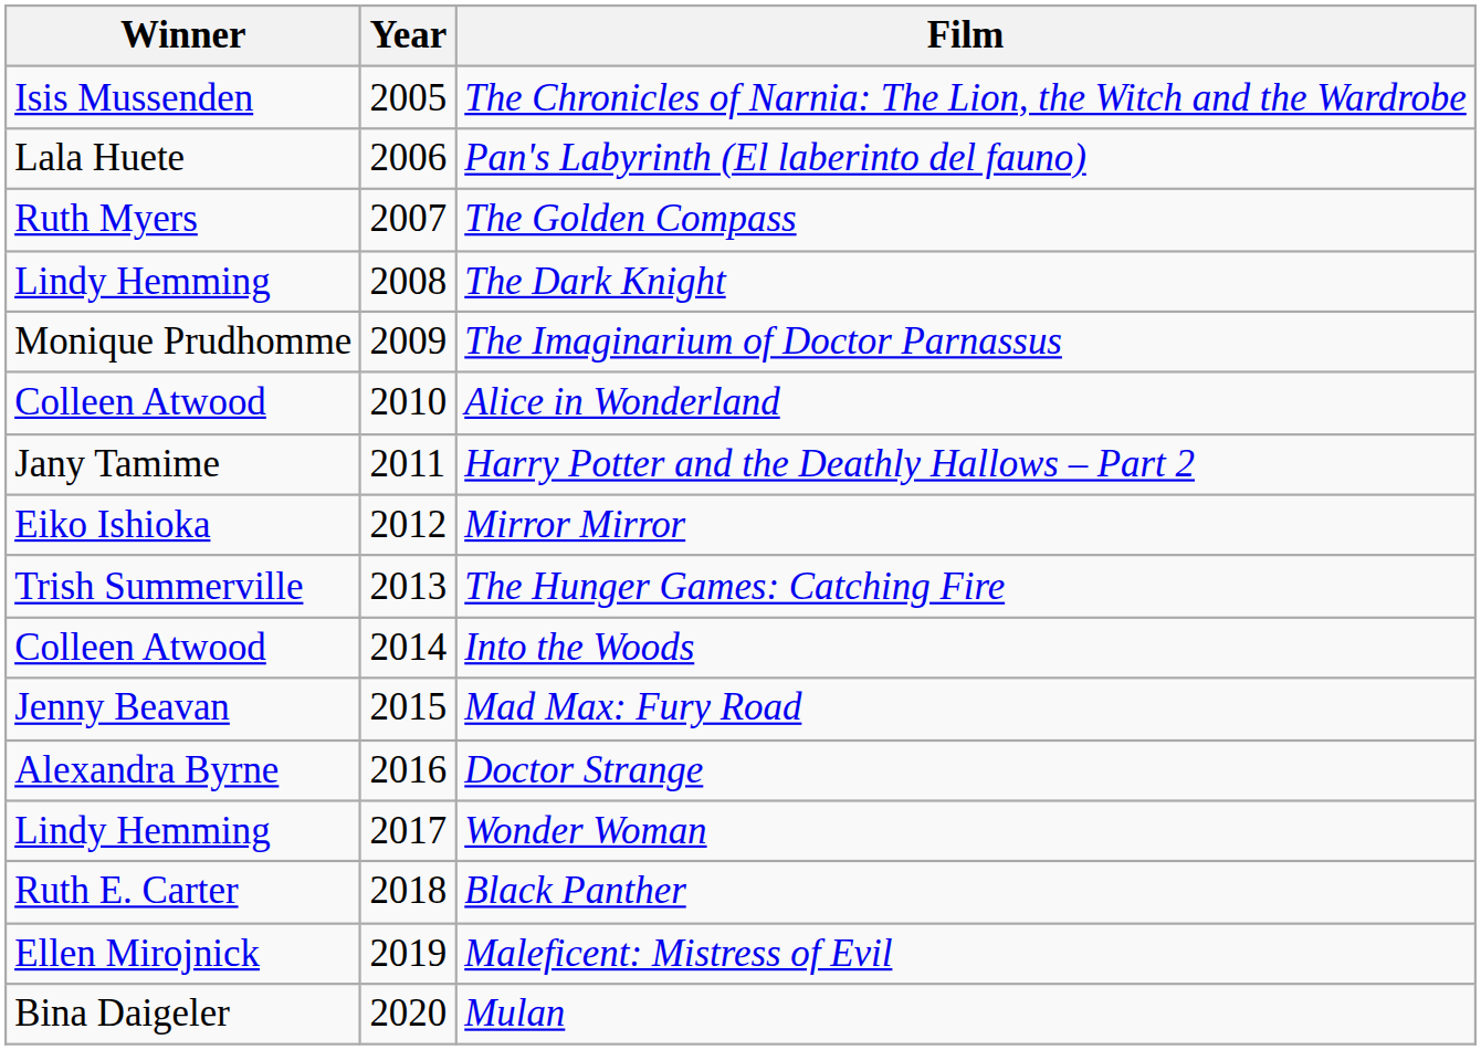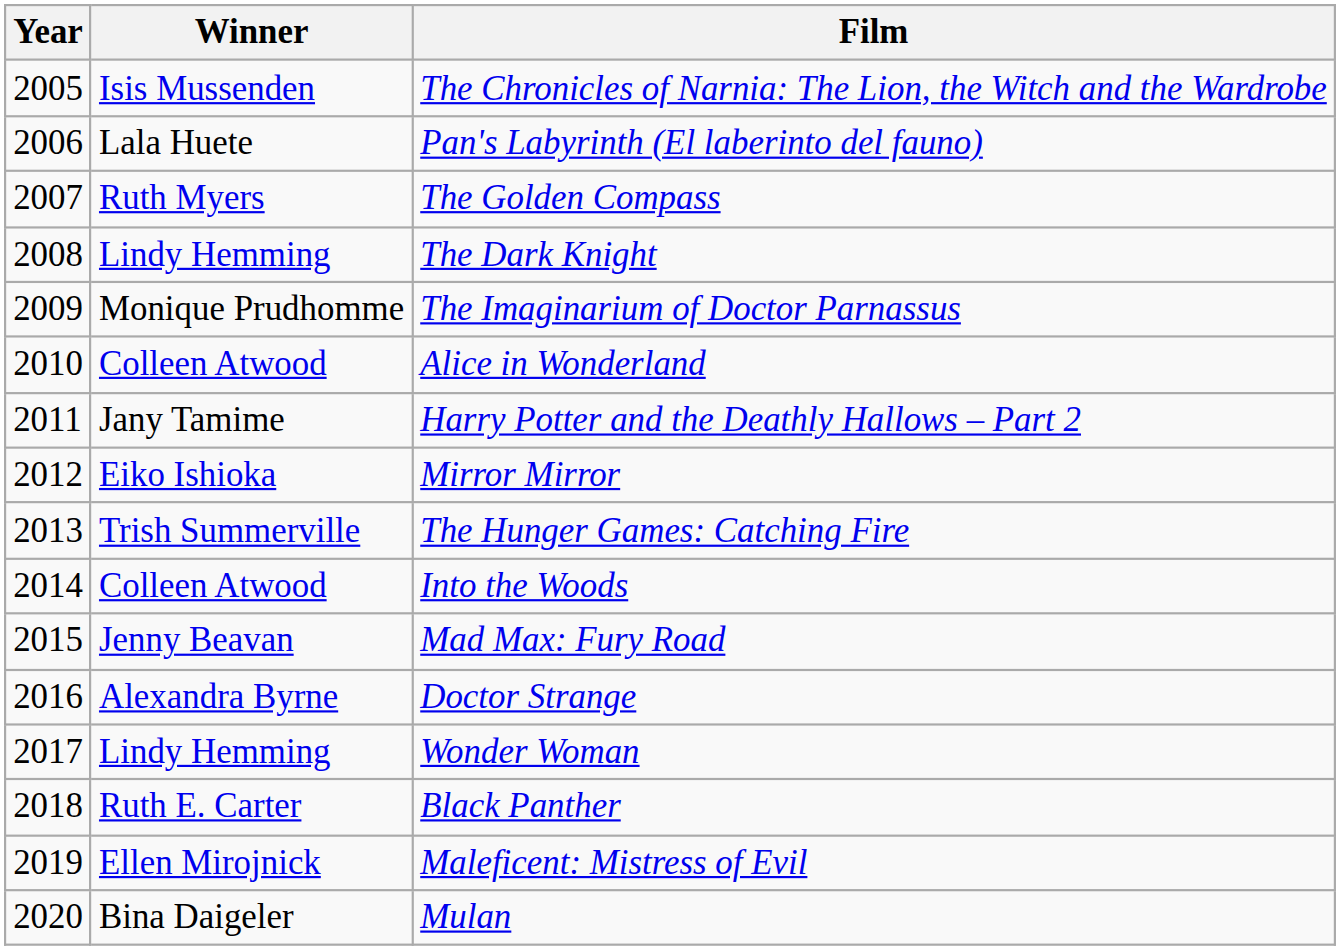columns swapped: Year <-> Winner
